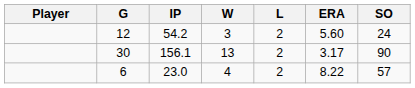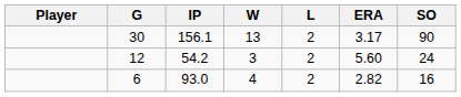rows swapped: 30 <-> 12
6 | IP: 23.0 -> 93.0
6 | ERA: 8.22 -> 2.82
6 | SO: 57 -> 16
